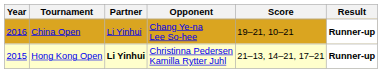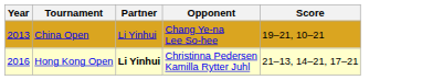- column: Result | Runner-up | Runner-up
China Open | Year: 2016 -> 2013
Hong Kong Open | Year: 2015 -> 2016
